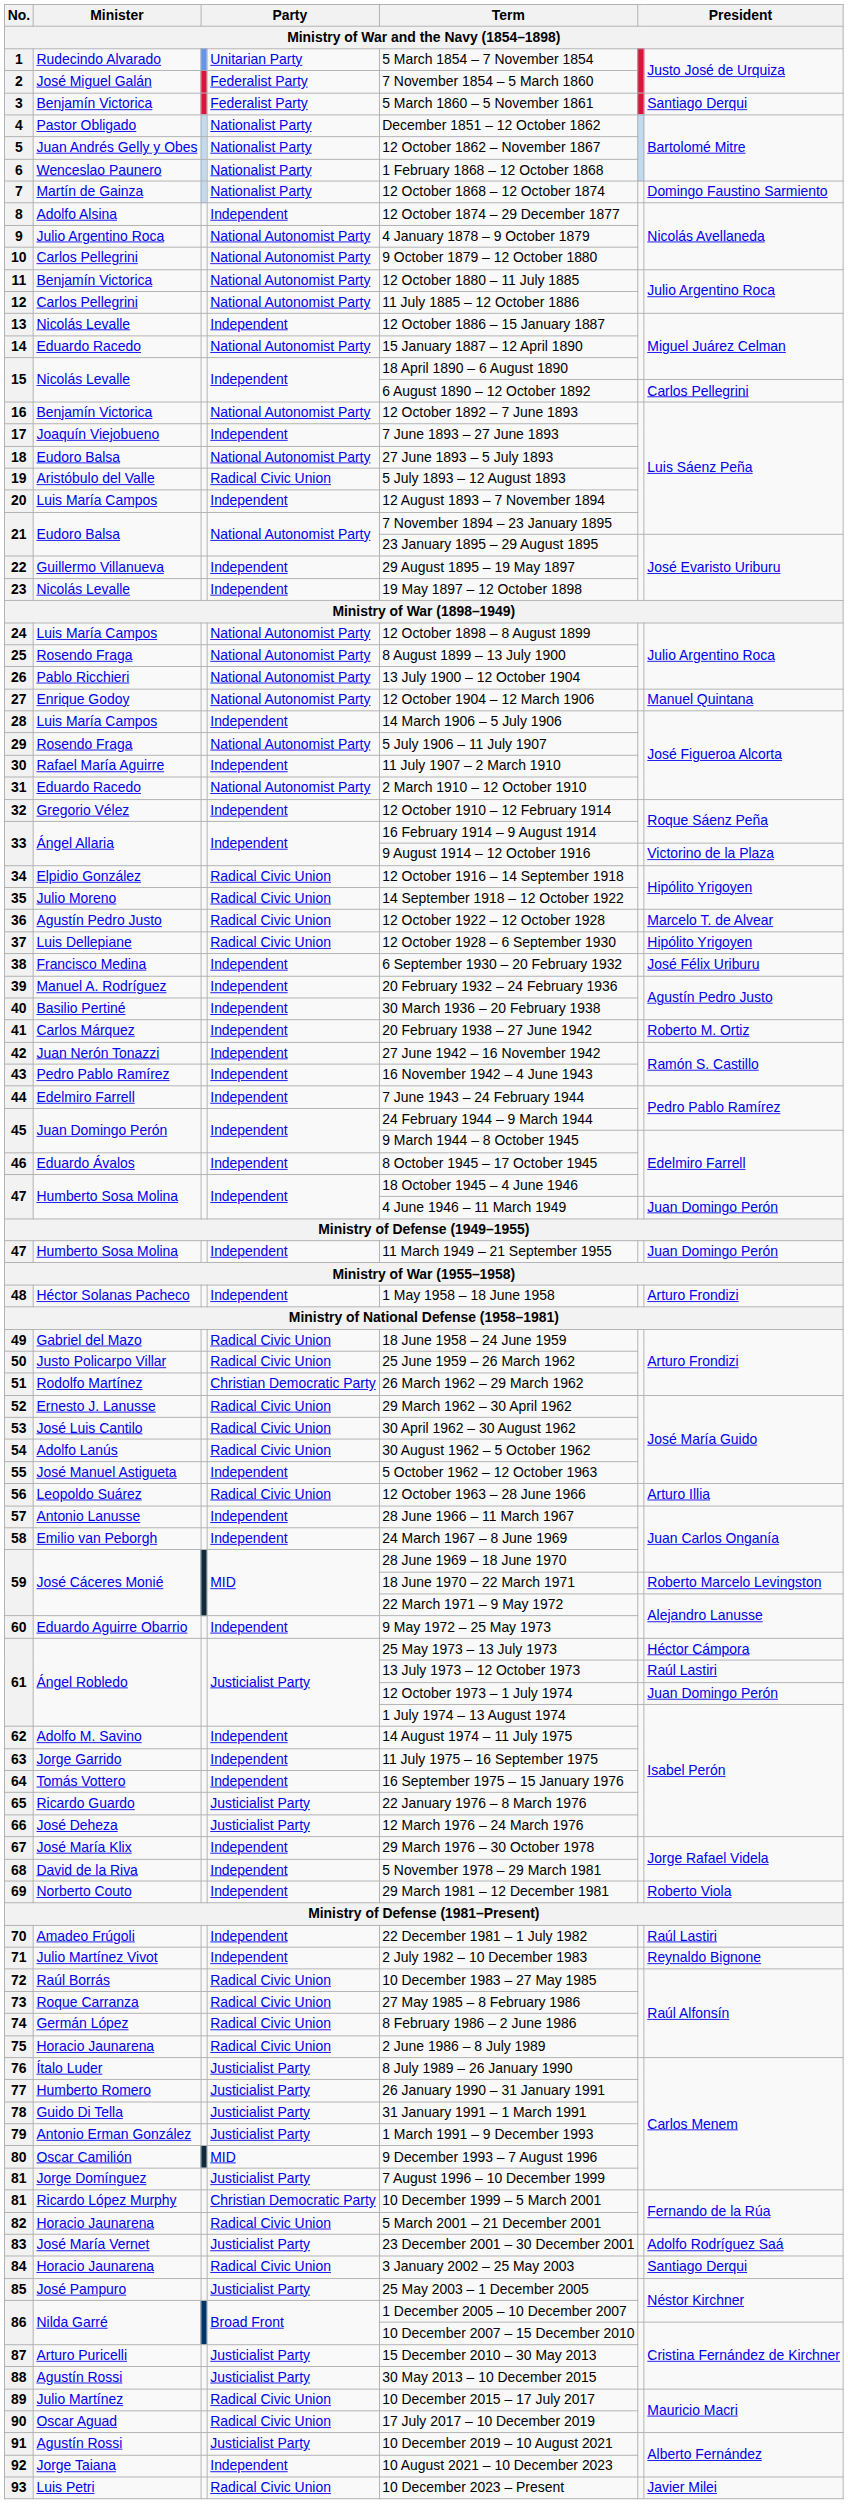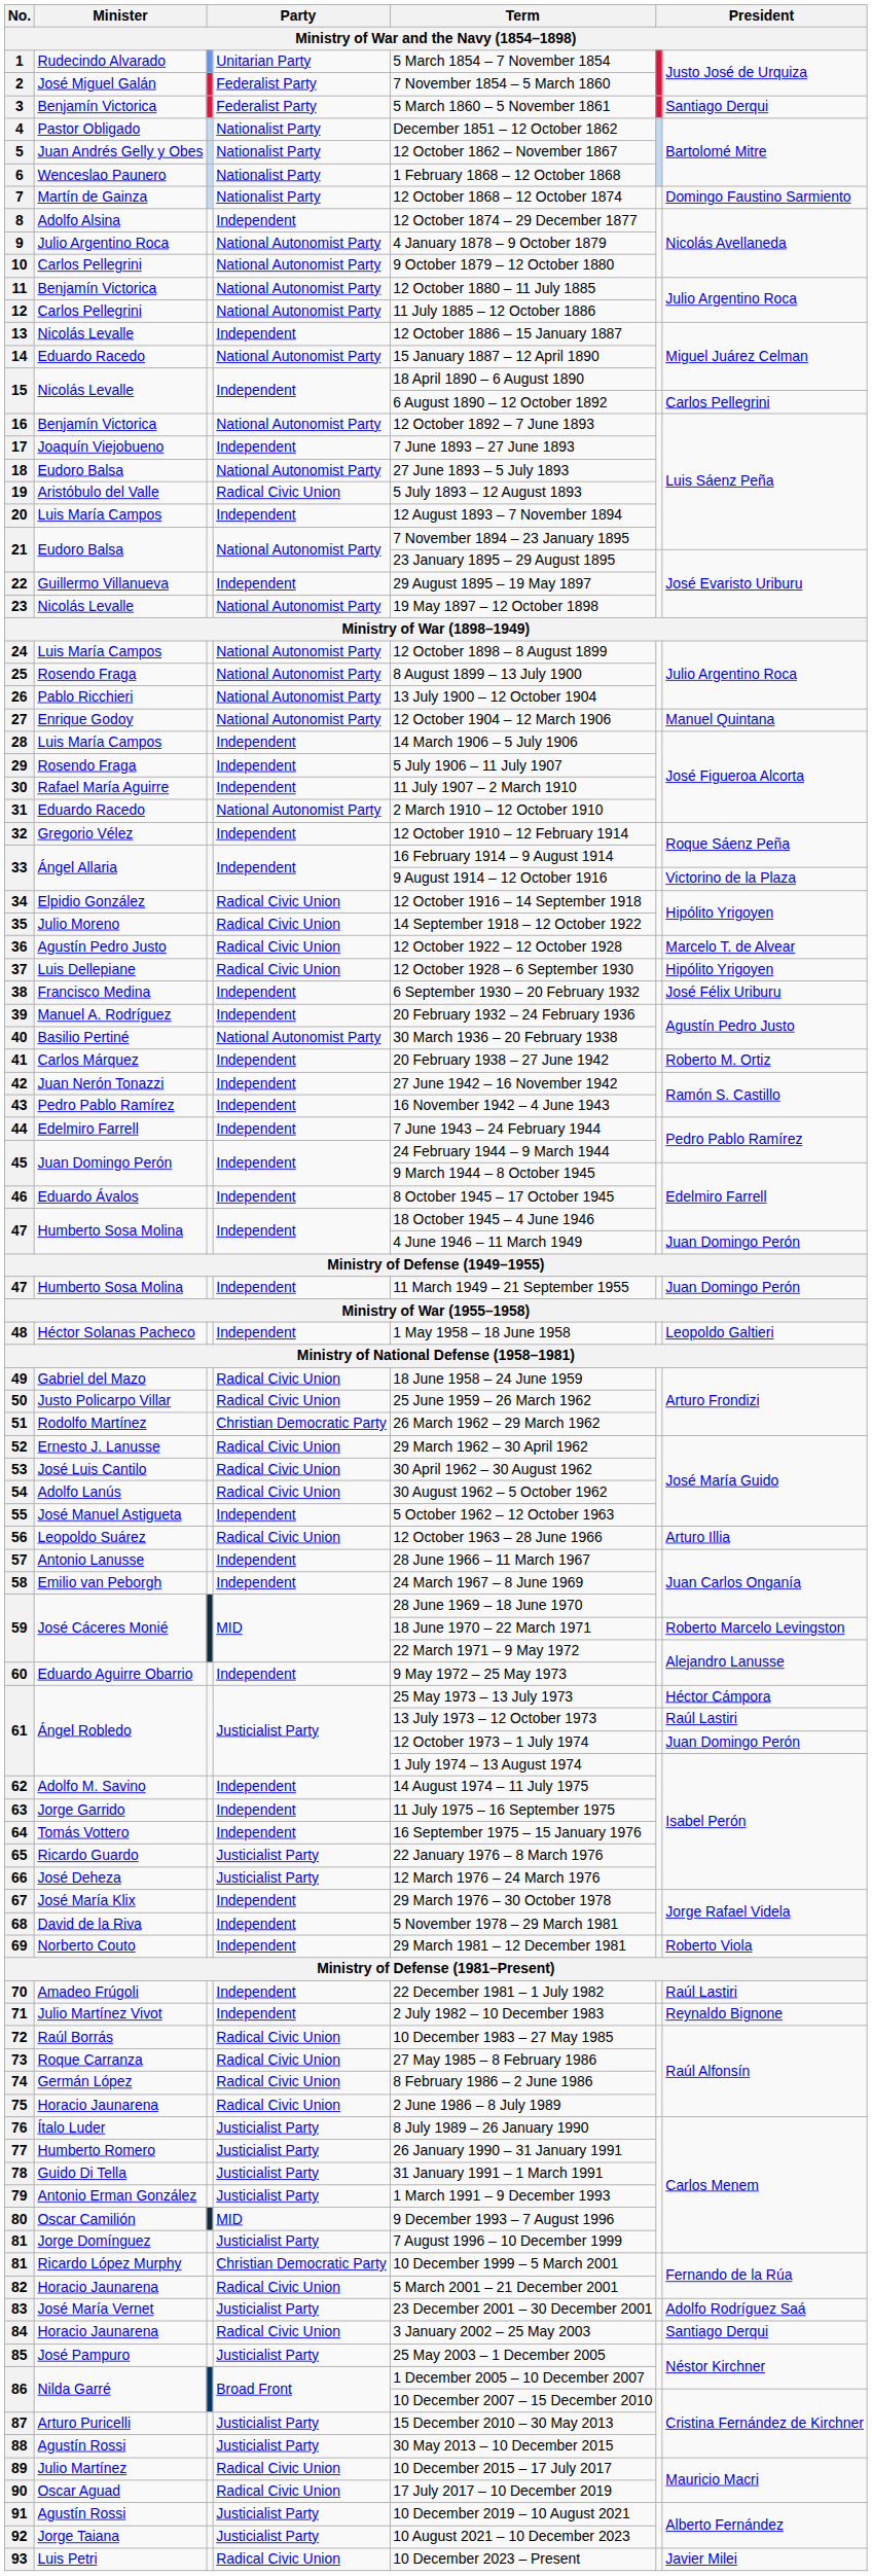23 | column 4: Independent -> National Autonomist Party
29 | column 4: National Autonomist Party -> Independent
40 | column 4: Independent -> National Autonomist Party
48 | column 7: Arturo Frondizi -> Leopoldo Galtieri
92 | column 4: Independent -> Justicialist Party
